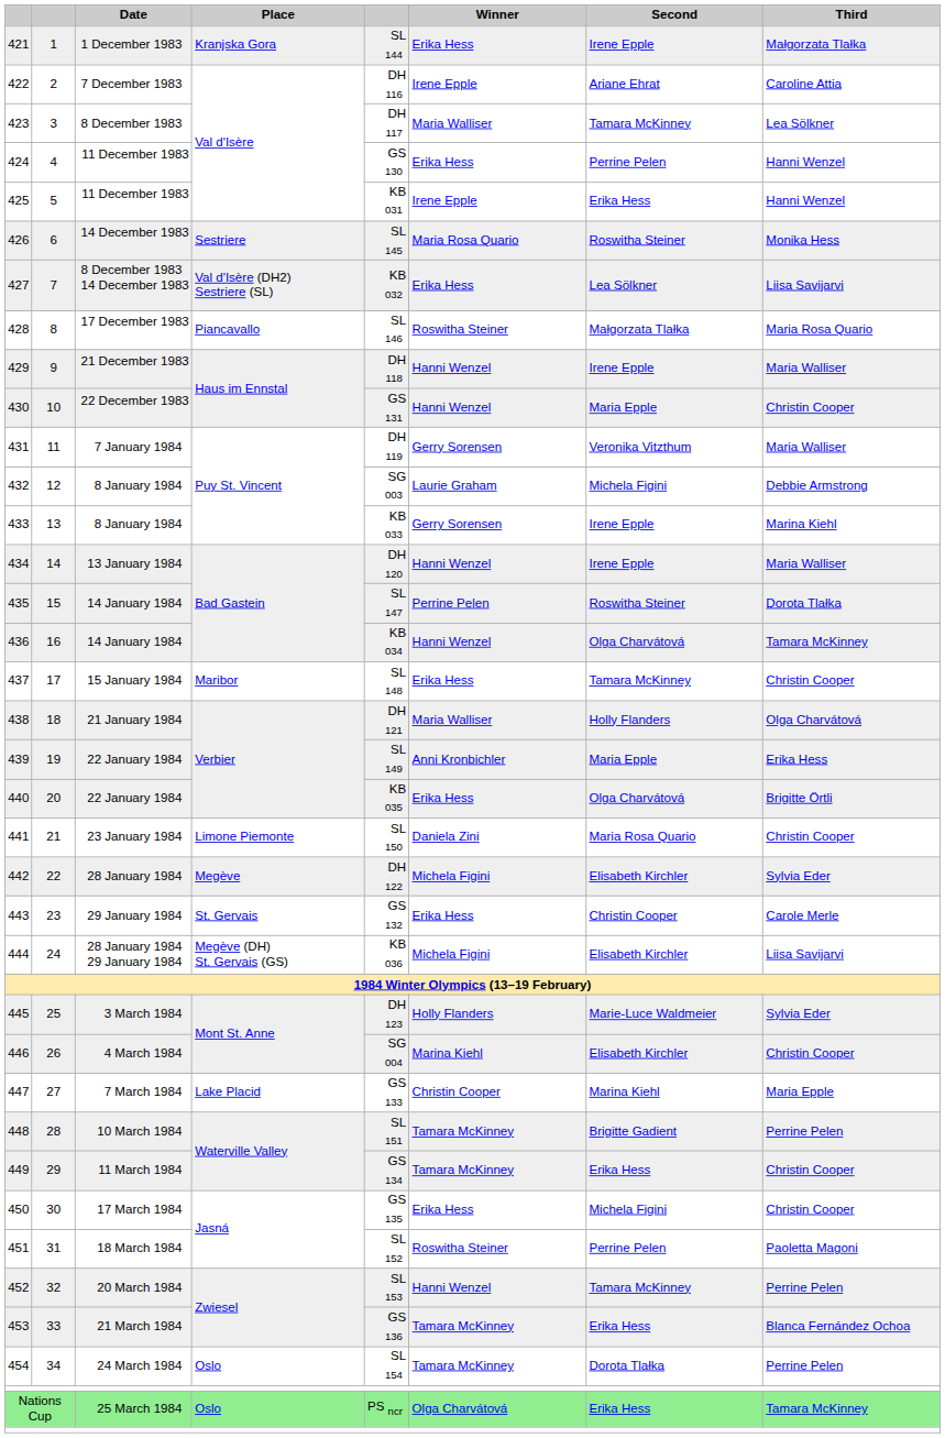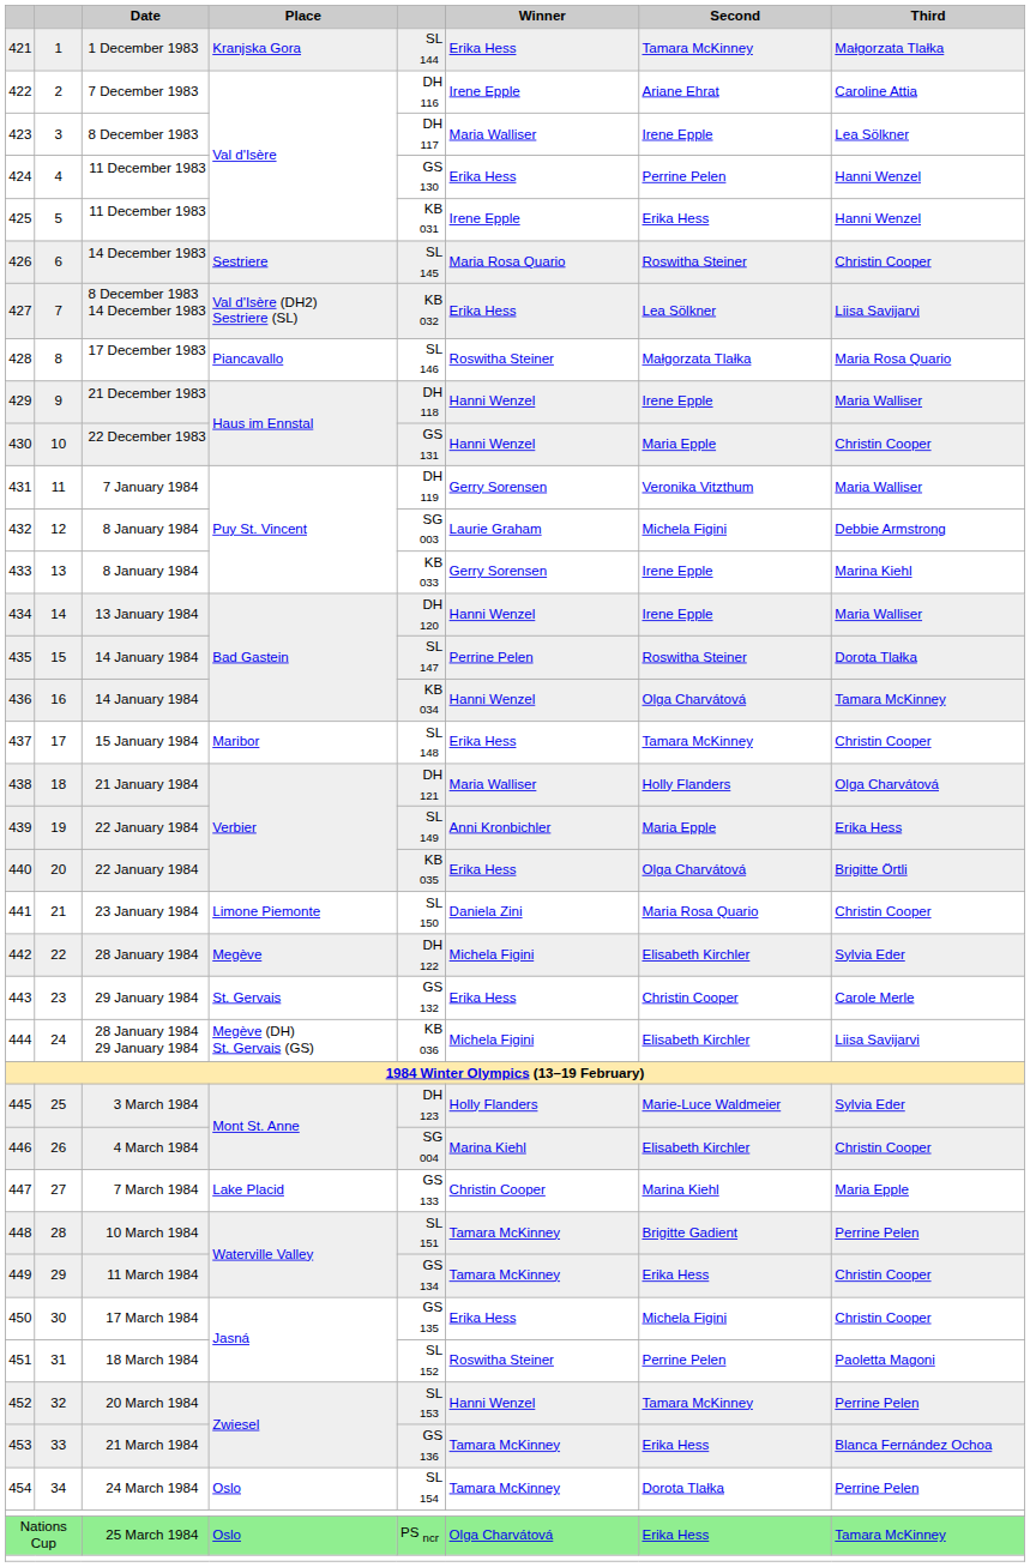421 | Second: Irene Epple -> Tamara McKinney
423 | Second: Tamara McKinney -> Irene Epple
426 | Third: Monika Hess -> Christin Cooper
